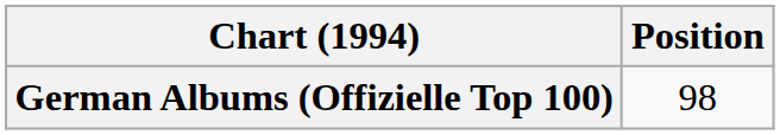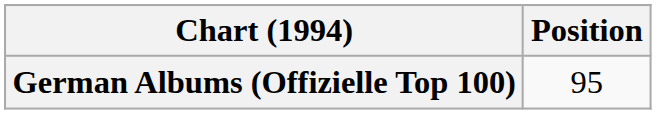German Albums (Offizielle Top 100) | Position: 98 -> 95
